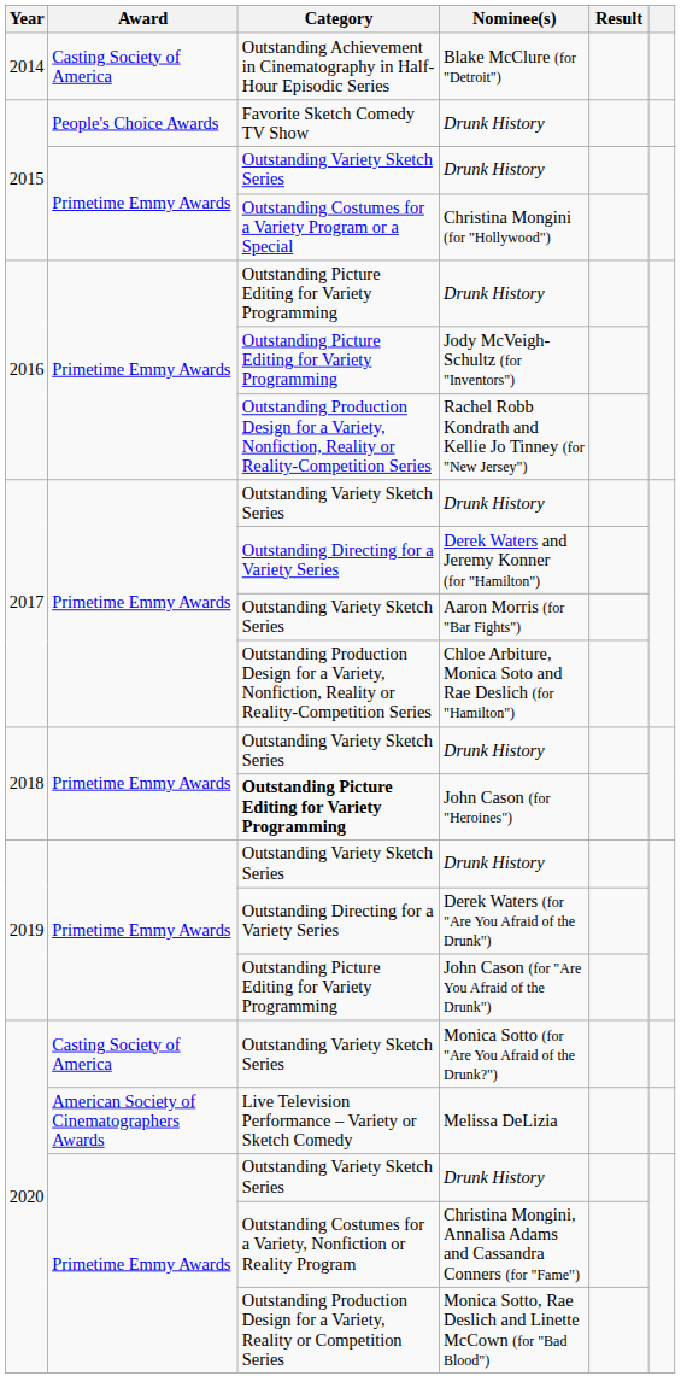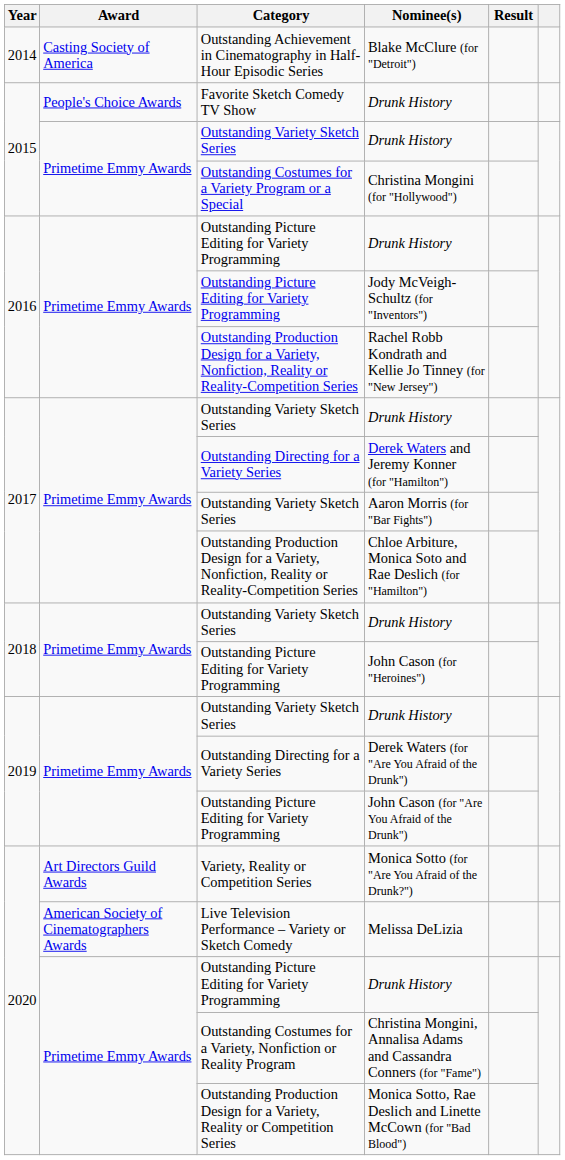John Cason (for "Heroines") | Category: bold -> normal
Monica Sotto (for "Are You Afraid of the Drunk?") | Award: Casting Society of America -> Art Directors Guild Awards
Monica Sotto (for "Are You Afraid of the Drunk?") | Category: Outstanding Variety Sketch Series -> Variety, Reality or Competition Series
2020 / Drunk History | Category: Outstanding Variety Sketch Series -> Outstanding Picture Editing for Variety Programming
